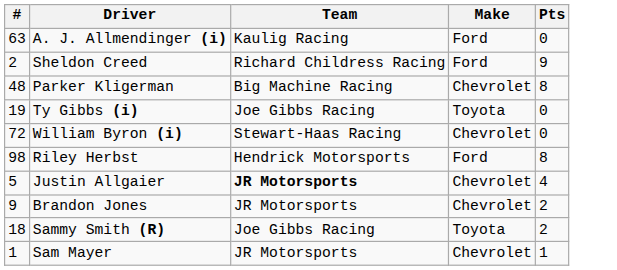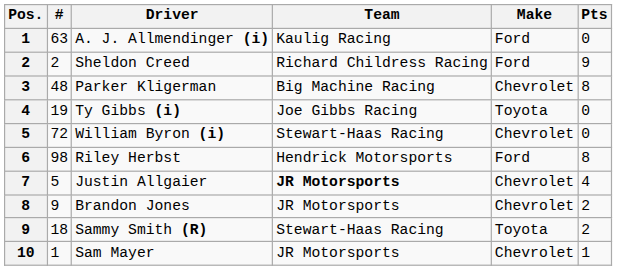+ column: Pos. | 1 | 2 | 3 | 4 | 5 | 6 | 7 | 8 | 9 | 10
Sammy Smith (R) | Team: Joe Gibbs Racing -> Stewart-Haas Racing
